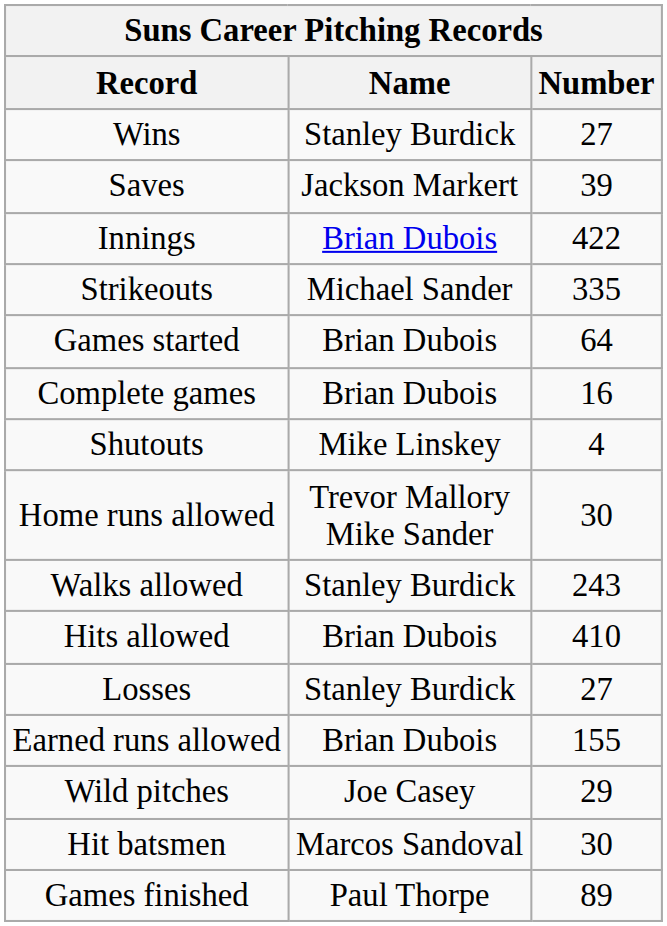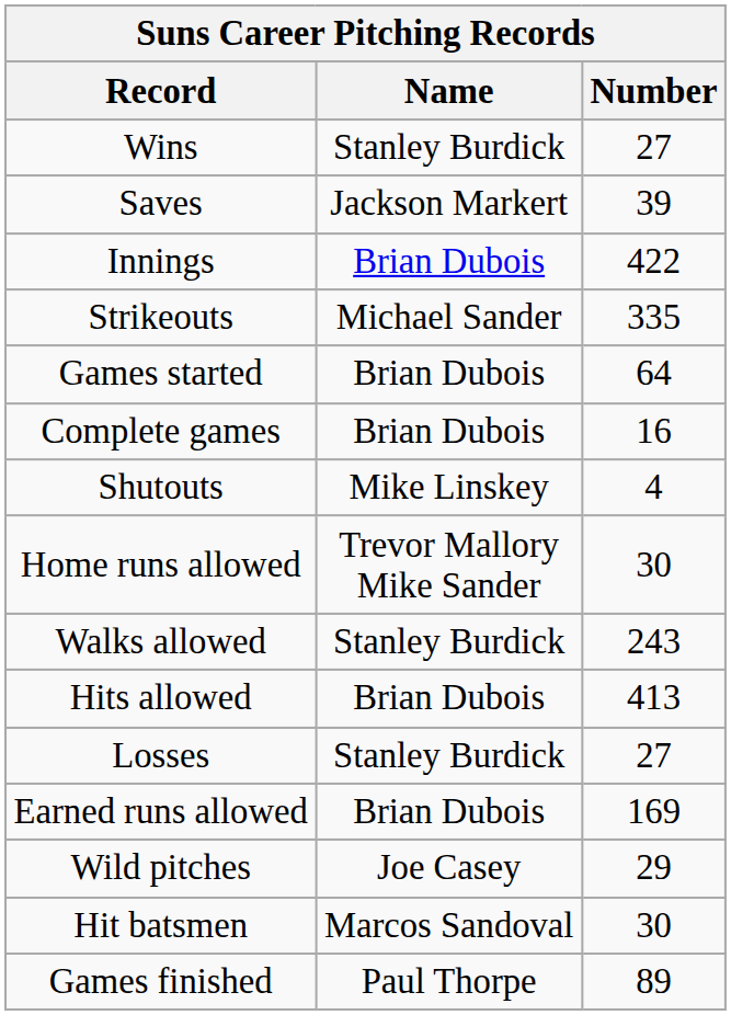Hits allowed | Number: 410 -> 413
Earned runs allowed | Number: 155 -> 169
